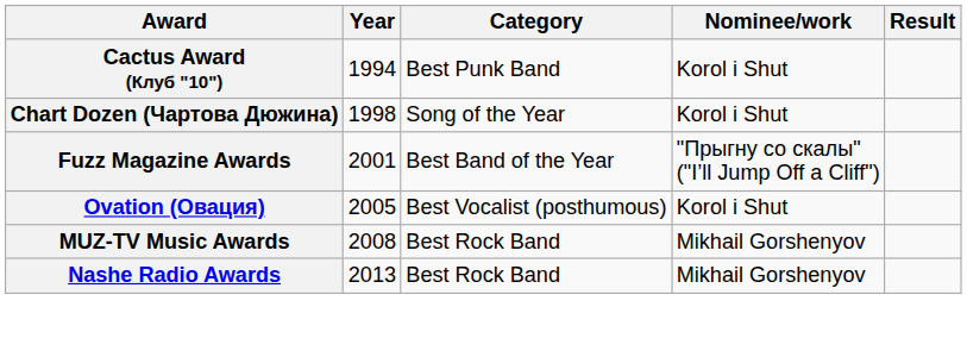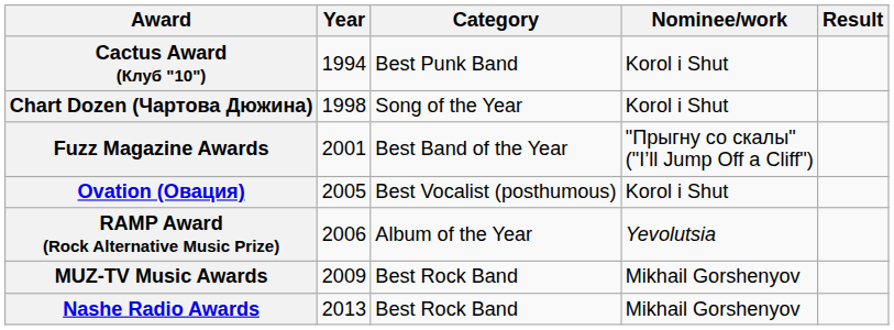+ row: RAMP Award (Rock Alternative Music Prize) | 2006 | Album of the Year | Yevolutsia
MUZ-TV Music Awards | Year: 2008 -> 2009
